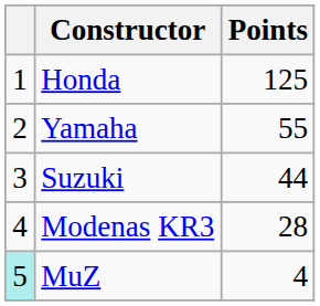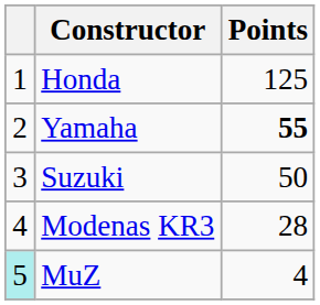Yamaha | Points: normal -> bold
Suzuki | Points: 44 -> 50
